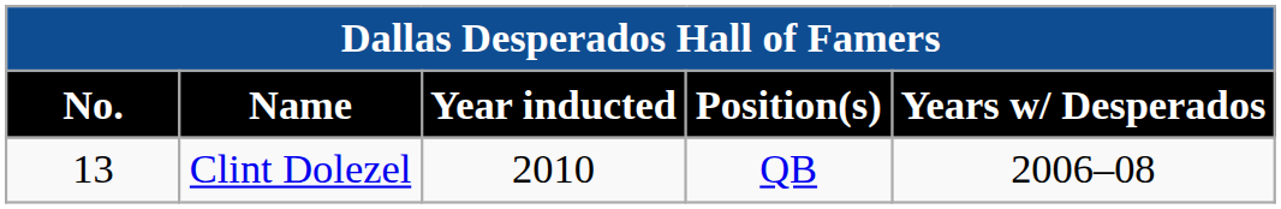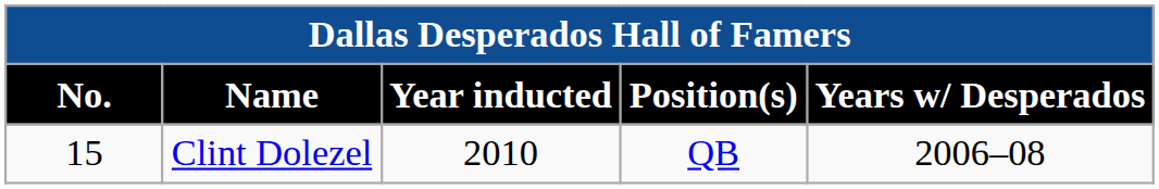Clint Dolezel | No.: 13 -> 15
